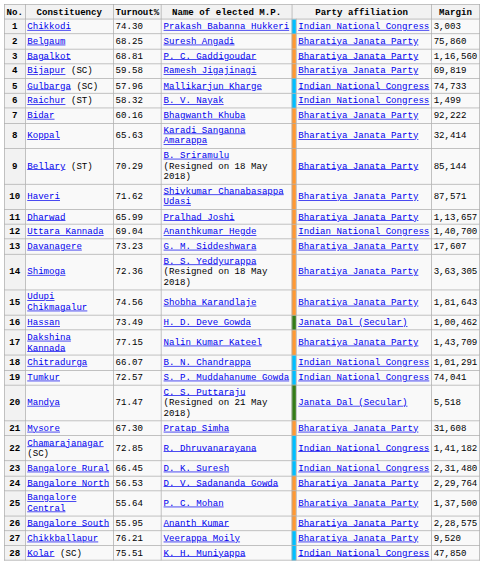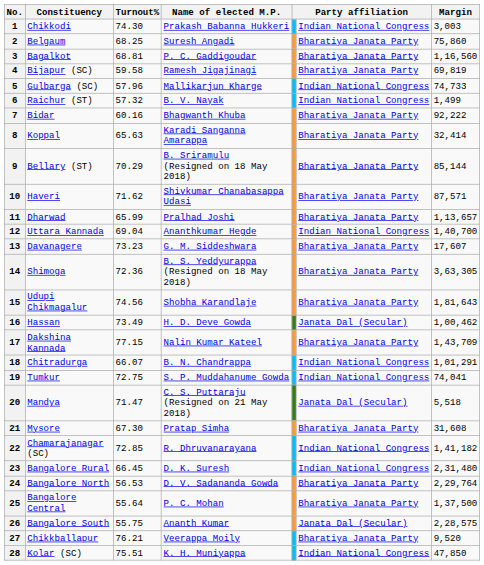6 | Turnout%: 58.32 -> 57.32
19 | Turnout%: 72.57 -> 72.75
26 | Turnout%: 55.95 -> 55.75
26 | column 6: Bharatiya Janata Party -> Janata Dal (Secular)
